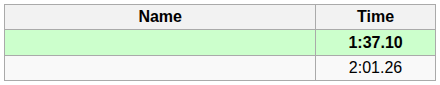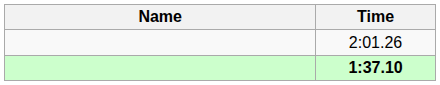rows swapped: 1:37.10 <-> 2:01.26
